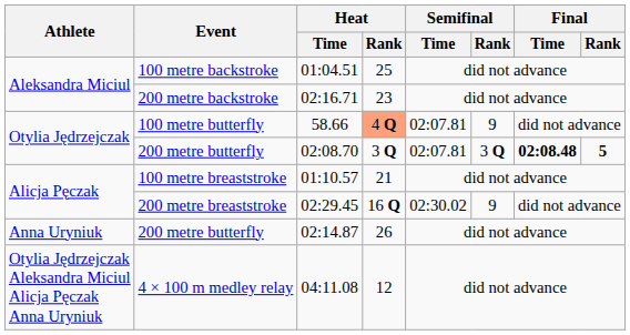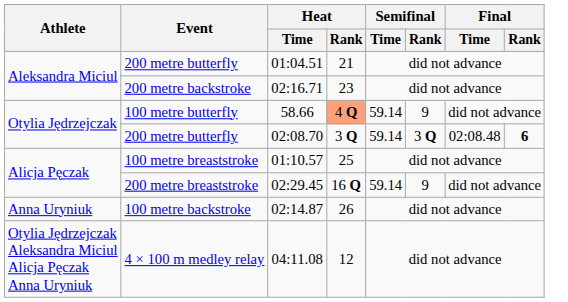01:04.51 | Event: 100 metre backstroke -> 200 metre butterfly
01:04.51 | Heat / Rank: 25 -> 21
58.66 | Semifinal / Time: 02:07.81 -> 59.14
02:08.70 | Semifinal / Time: 02:07.81 -> 59.14
02:08.70 | Final / Time: bold -> normal
02:08.70 | Final / Rank: 5 -> 6
01:10.57 | Heat / Rank: 21 -> 25
02:29.45 | Semifinal / Time: 02:30.02 -> 59.14
02:14.87 | Event: 200 metre butterfly -> 100 metre backstroke
